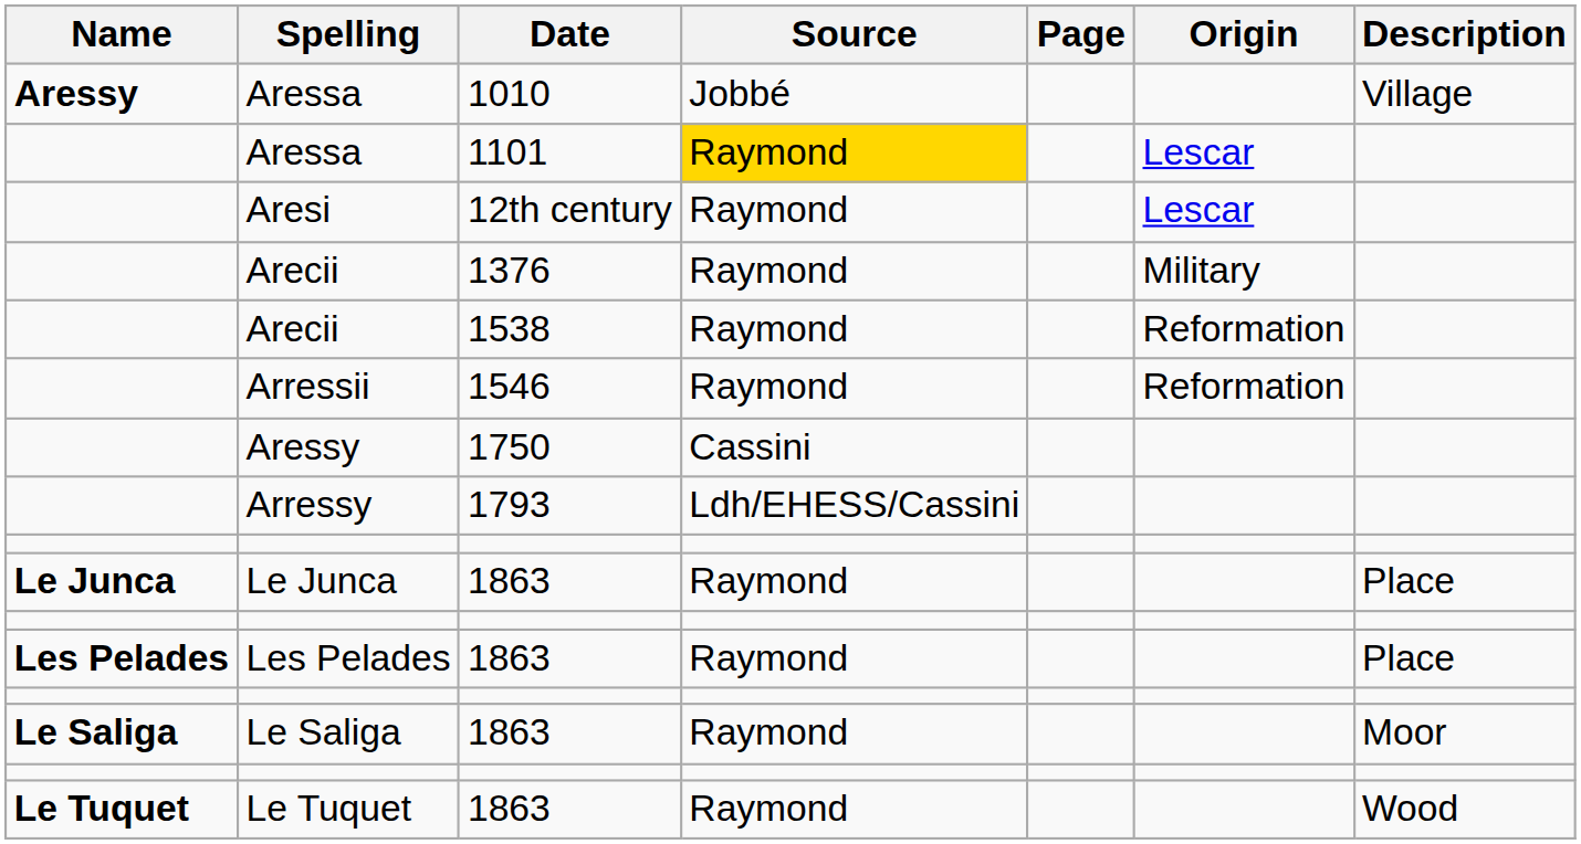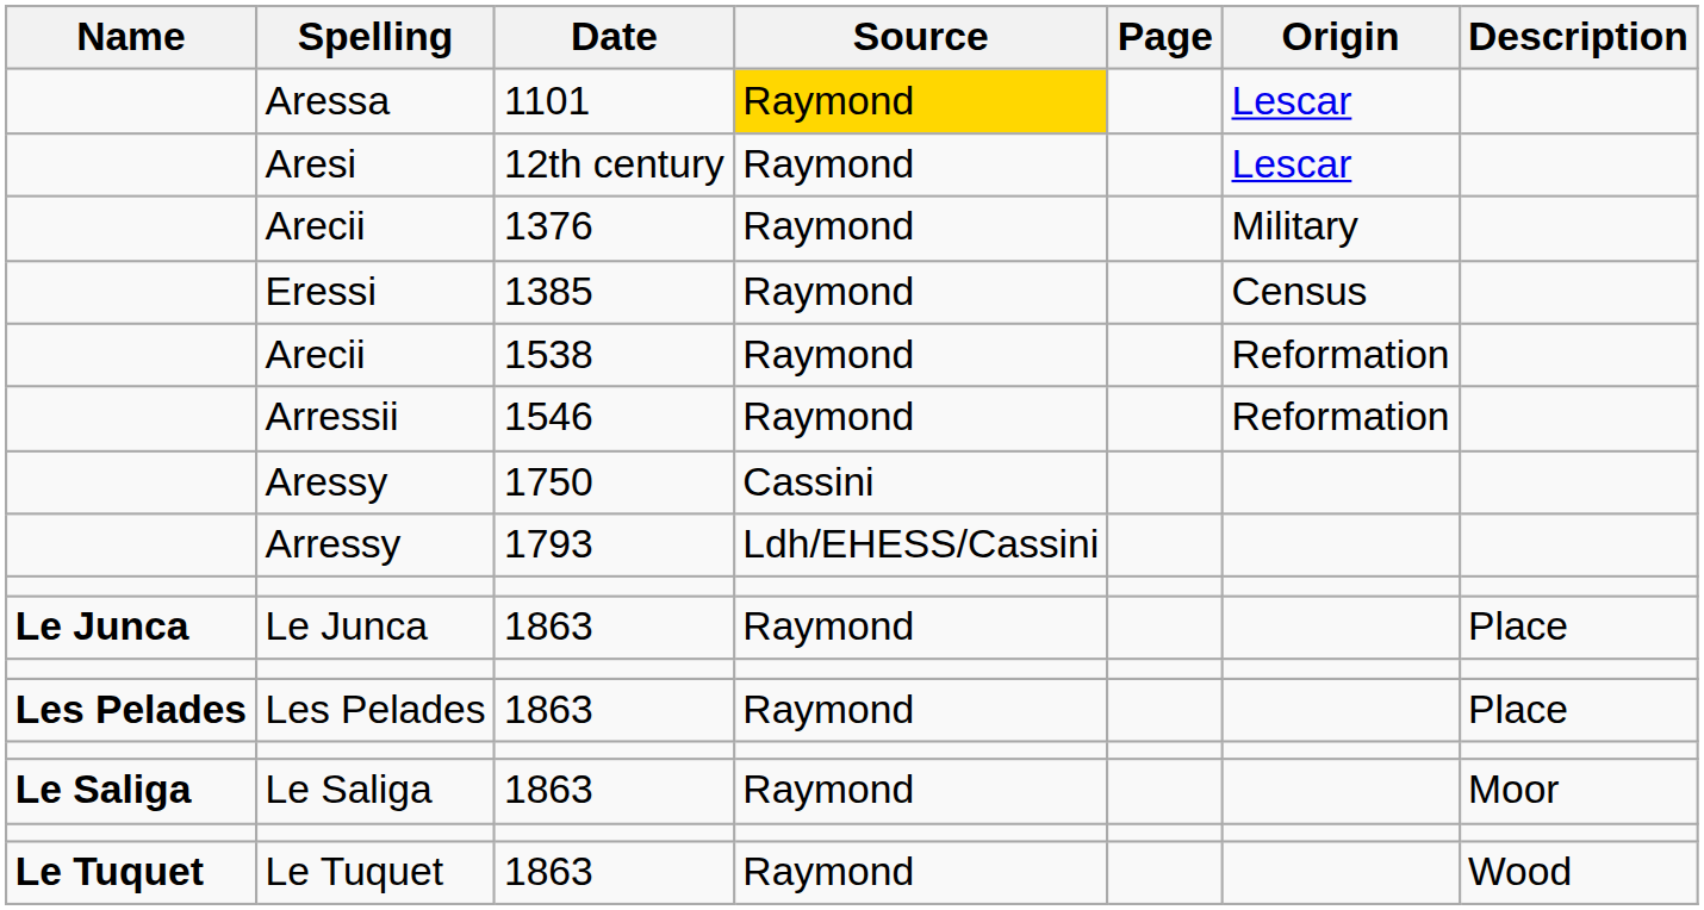- row: Aressy | Aressa | 1010 | Jobbé | Village
+ row: Eressi | 1385 | Raymond | Census
